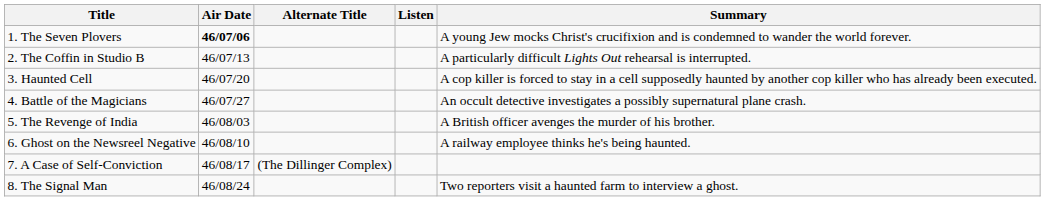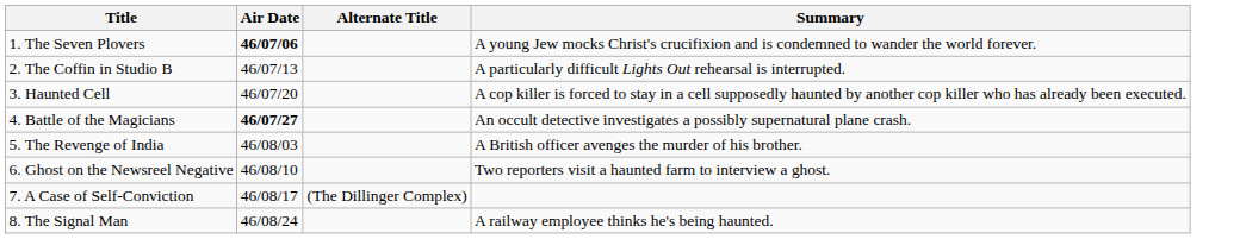- column: Listen
4. Battle of the Magicians | Air Date: normal -> bold
6. Ghost on the Newsreel Negative | Summary: A railway employee thinks he's being haunted. -> Two reporters visit a haunted farm to interview a ghost.
8. The Signal Man | Summary: Two reporters visit a haunted farm to interview a ghost. -> A railway employee thinks he's being haunted.
